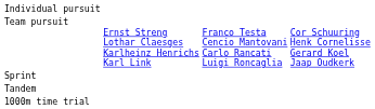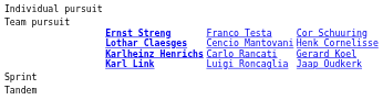Team pursuit | column 2: normal -> bold
- row: 1000m time trial
